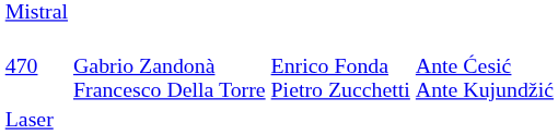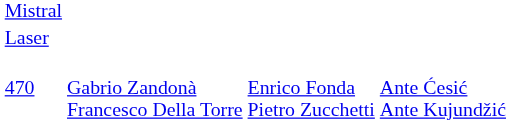rows swapped: Laser <-> 470
